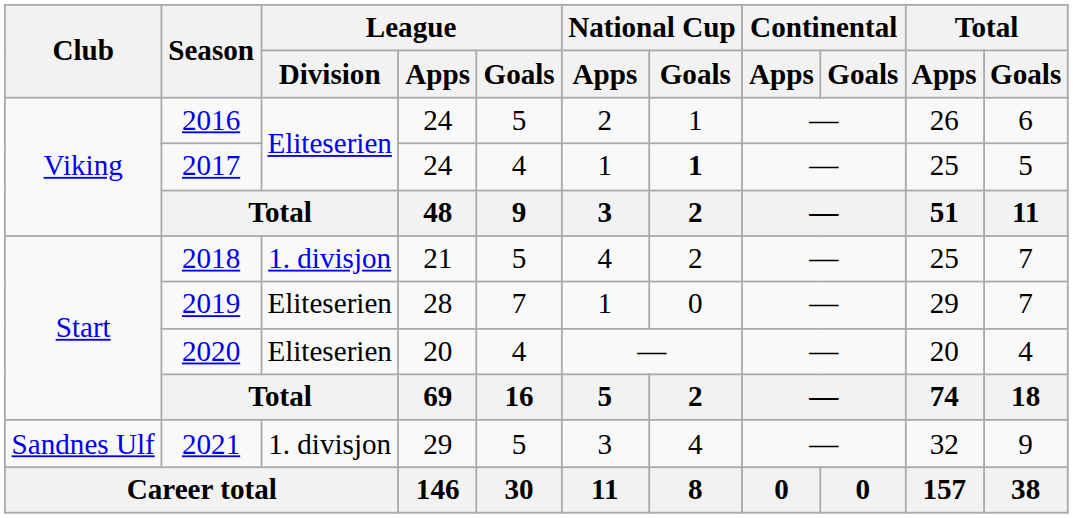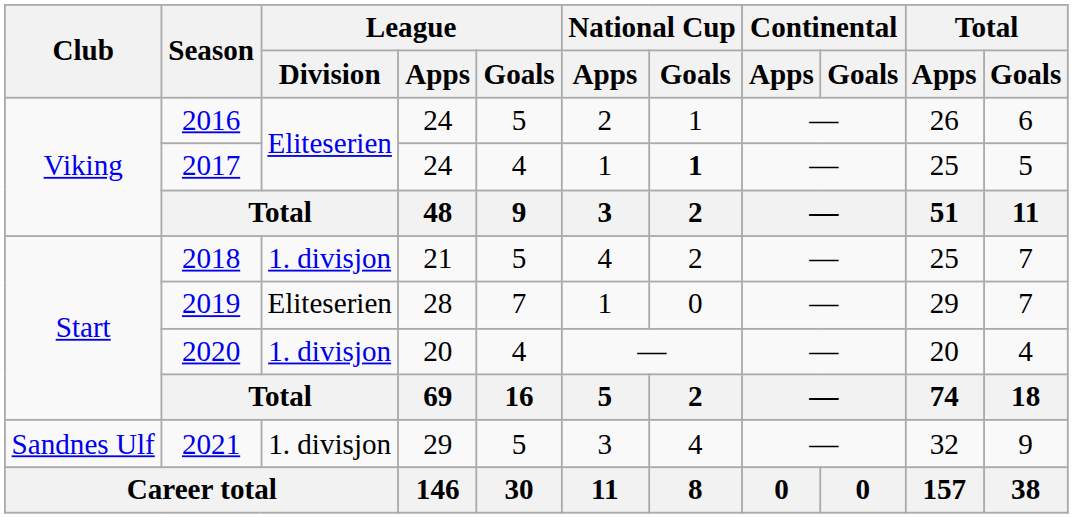2020 | League / Division: Eliteserien -> 1. divisjon
